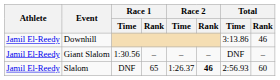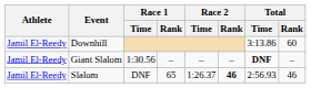Downhill | Total / Rank: 46 -> 60
Giant Slalom | Total / Time: normal -> bold
Slalom | Total / Rank: 60 -> 46
